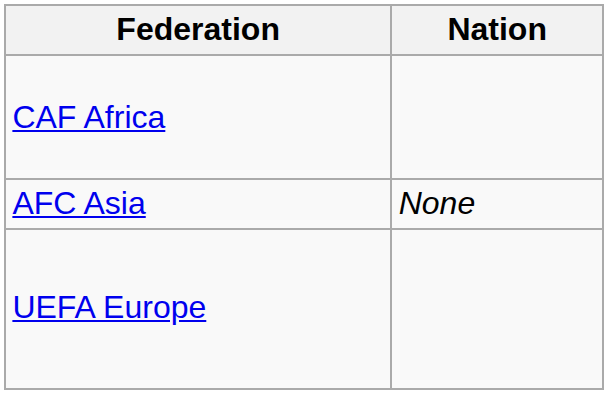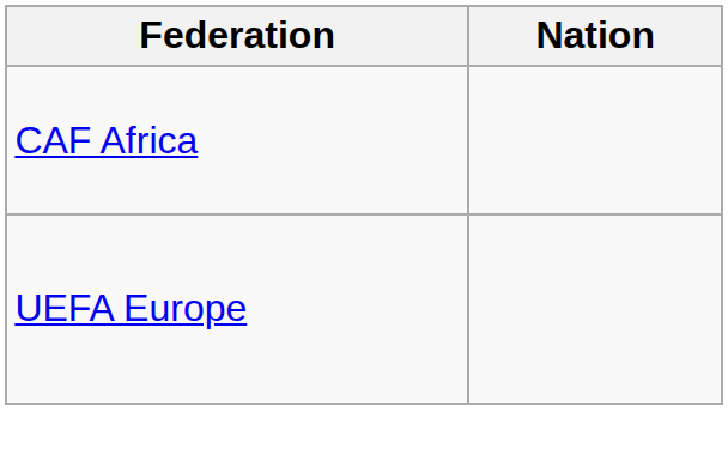- row: AFC Asia | None
